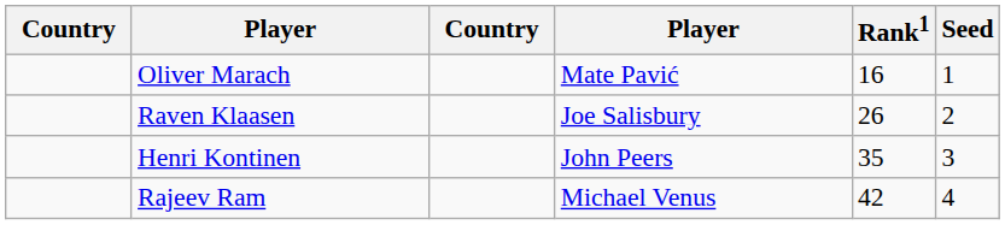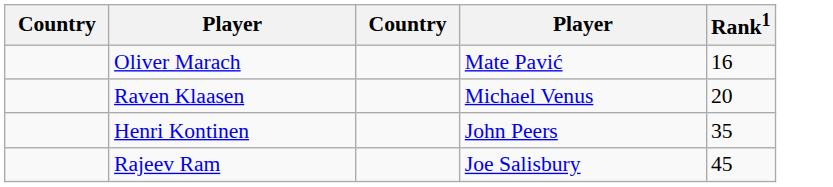- column: Seed | 1 | 2 | 3 | 4
Raven Klaasen | column 4: Joe Salisbury -> Michael Venus
Raven Klaasen | Rank1: 26 -> 20
Rajeev Ram | column 4: Michael Venus -> Joe Salisbury
Rajeev Ram | Rank1: 42 -> 45
